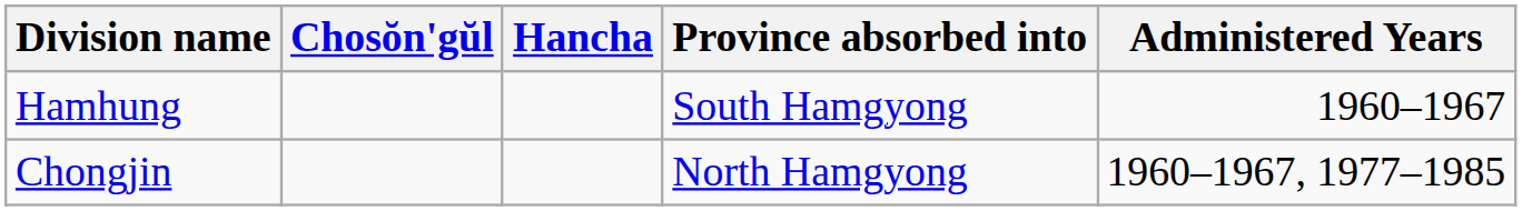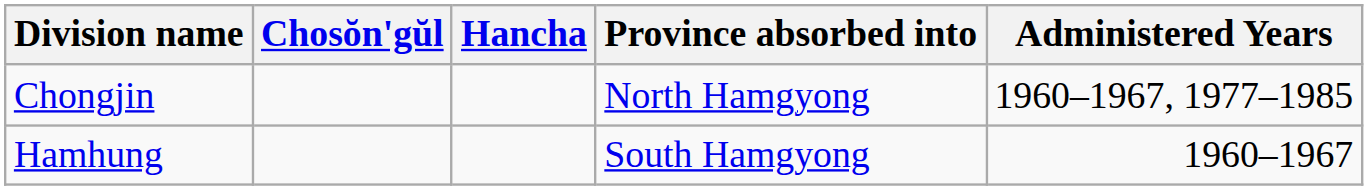rows swapped: Chongjin <-> Hamhung
